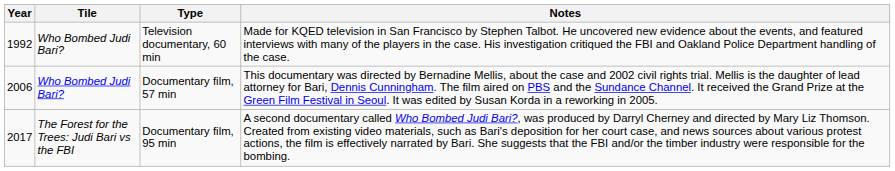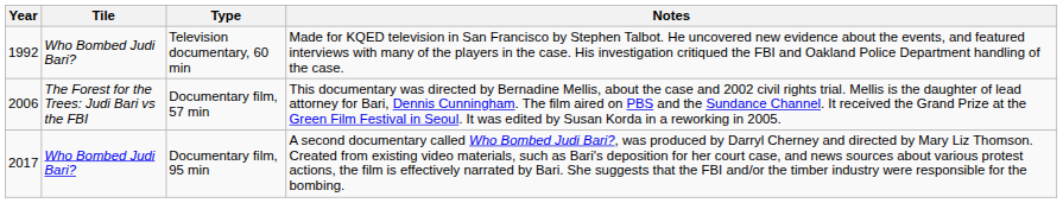Documentary film, 57 min | Tile: Who Bombed Judi Bari? -> The Forest for the Trees: Judi Bari vs the FBI
Documentary film, 95 min | Tile: The Forest for the Trees: Judi Bari vs the FBI -> Who Bombed Judi Bari?
